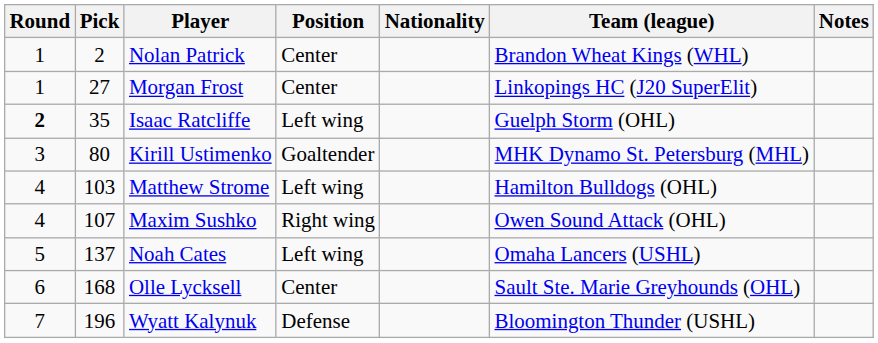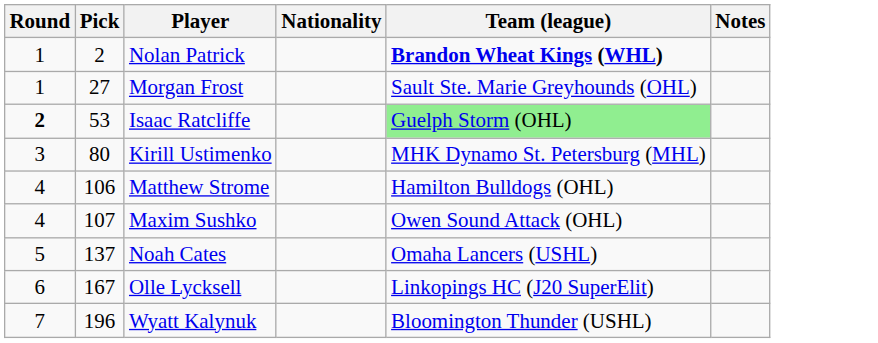- column: Position | Center | Center | Left wing | Goaltender | Left wing | Right wing | Left wing | Center | Defense
Nolan Patrick | Team (league): normal -> bold
Morgan Frost | Team (league): Linkopings HC (J20 SuperElit) -> Sault Ste. Marie Greyhounds (OHL)
Isaac Ratcliffe | Pick: 35 -> 53
Isaac Ratcliffe | Team (league): no background -> lightgreen background
Matthew Strome | Pick: 103 -> 106
Olle Lycksell | Pick: 168 -> 167
Olle Lycksell | Team (league): Sault Ste. Marie Greyhounds (OHL) -> Linkopings HC (J20 SuperElit)
